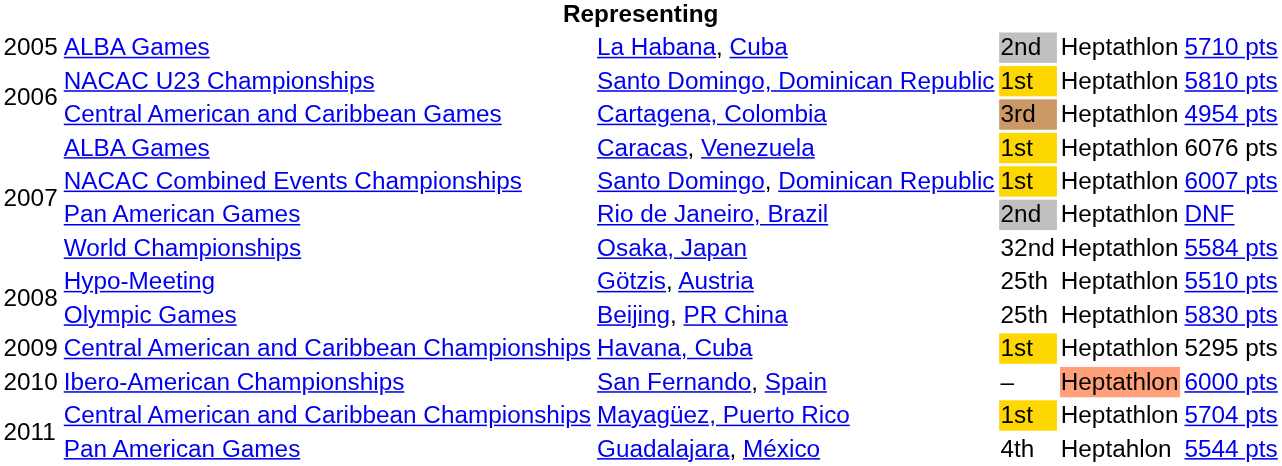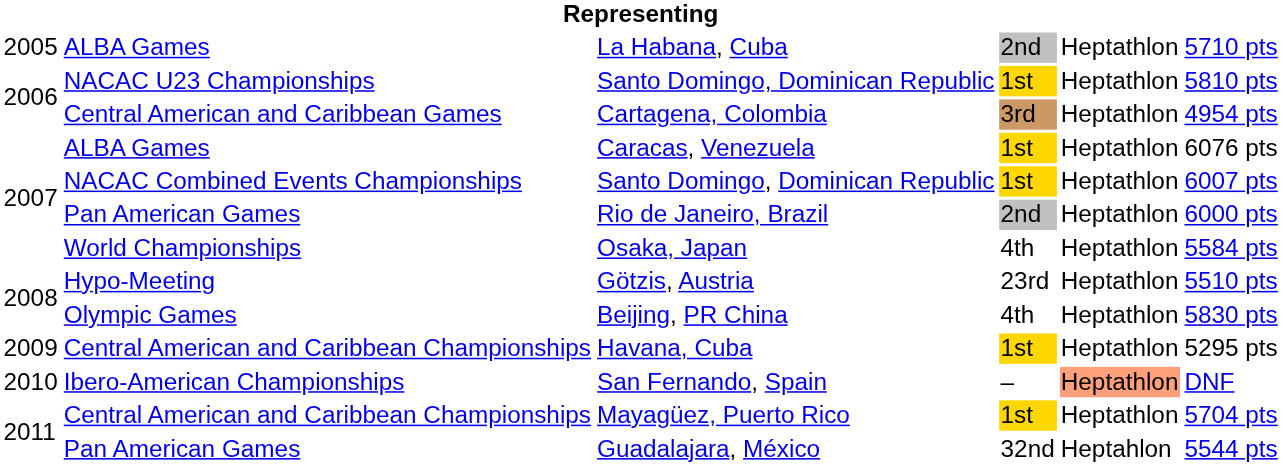Rio de Janeiro, Brazil | column 6: DNF -> 6000 pts
Osaka, Japan | column 4: 32nd -> 4th
Götzis, Austria | column 4: 25th -> 23rd
Beijing, PR China | column 4: 25th -> 4th
San Fernando, Spain | column 6: 6000 pts -> DNF
Guadalajara, México | column 4: 4th -> 32nd
